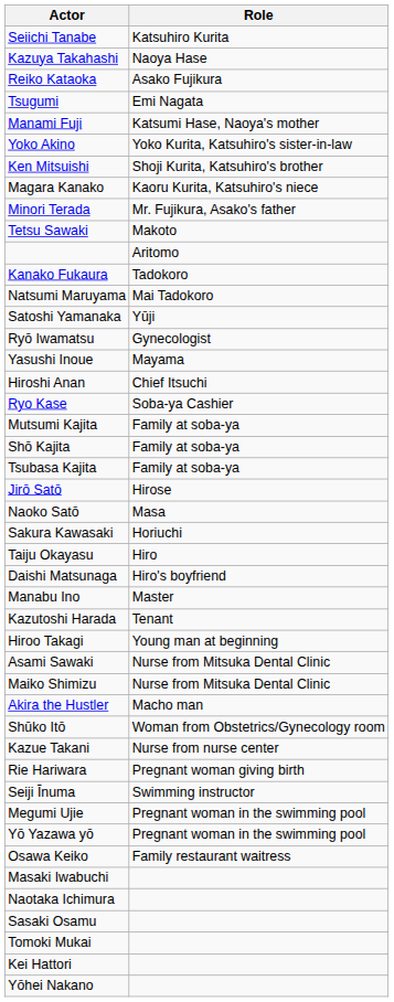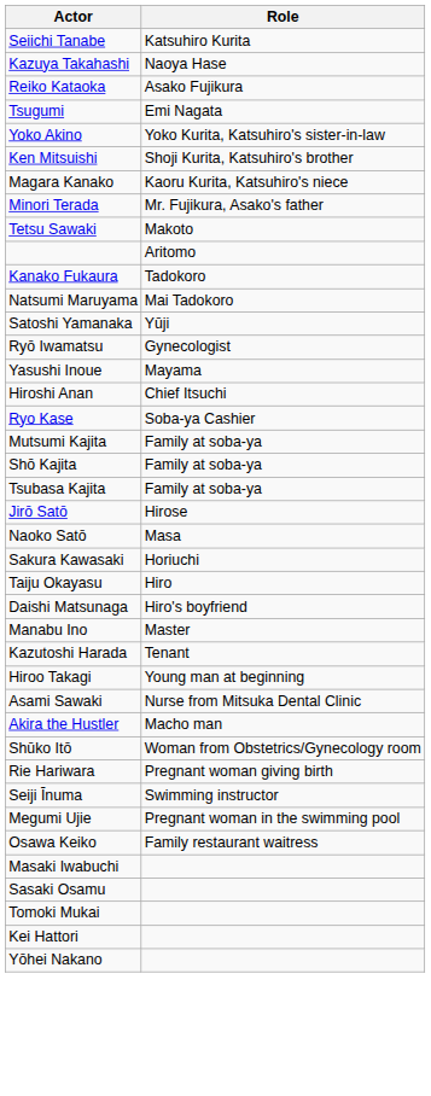- row: Manami Fuji | Katsumi Hase, Naoya's mother
- row: Maiko Shimizu | Nurse from Mitsuka Dental Clinic
- row: Kazue Takani | Nurse from nurse center
- row: Yō Yazawa yō | Pregnant woman in the swimming pool
- row: Naotaka Ichimura
